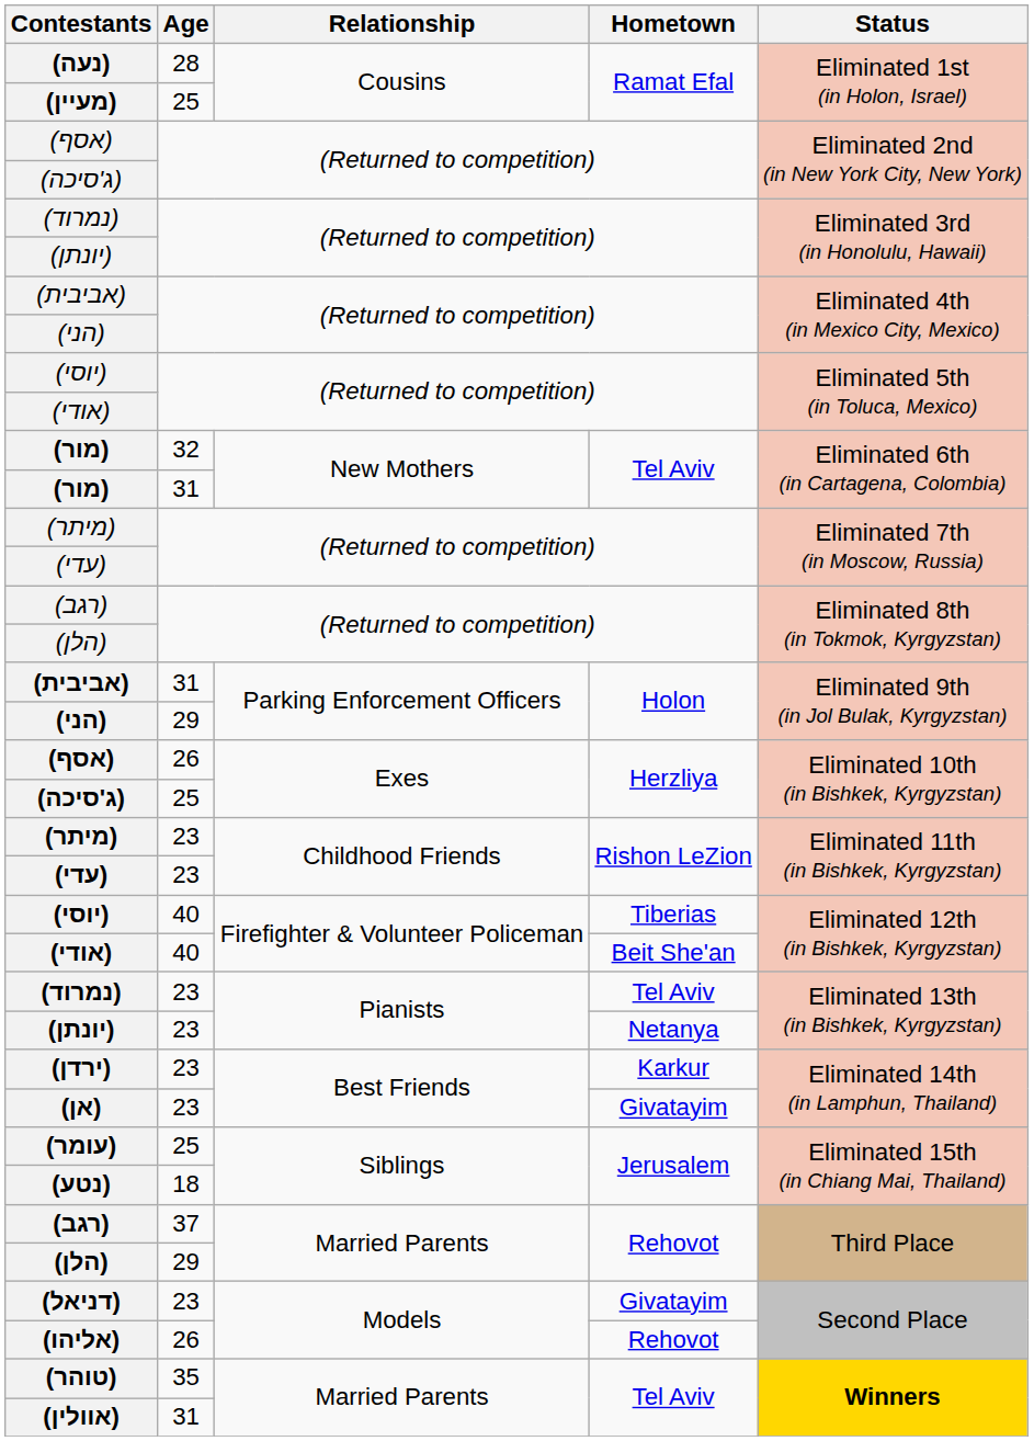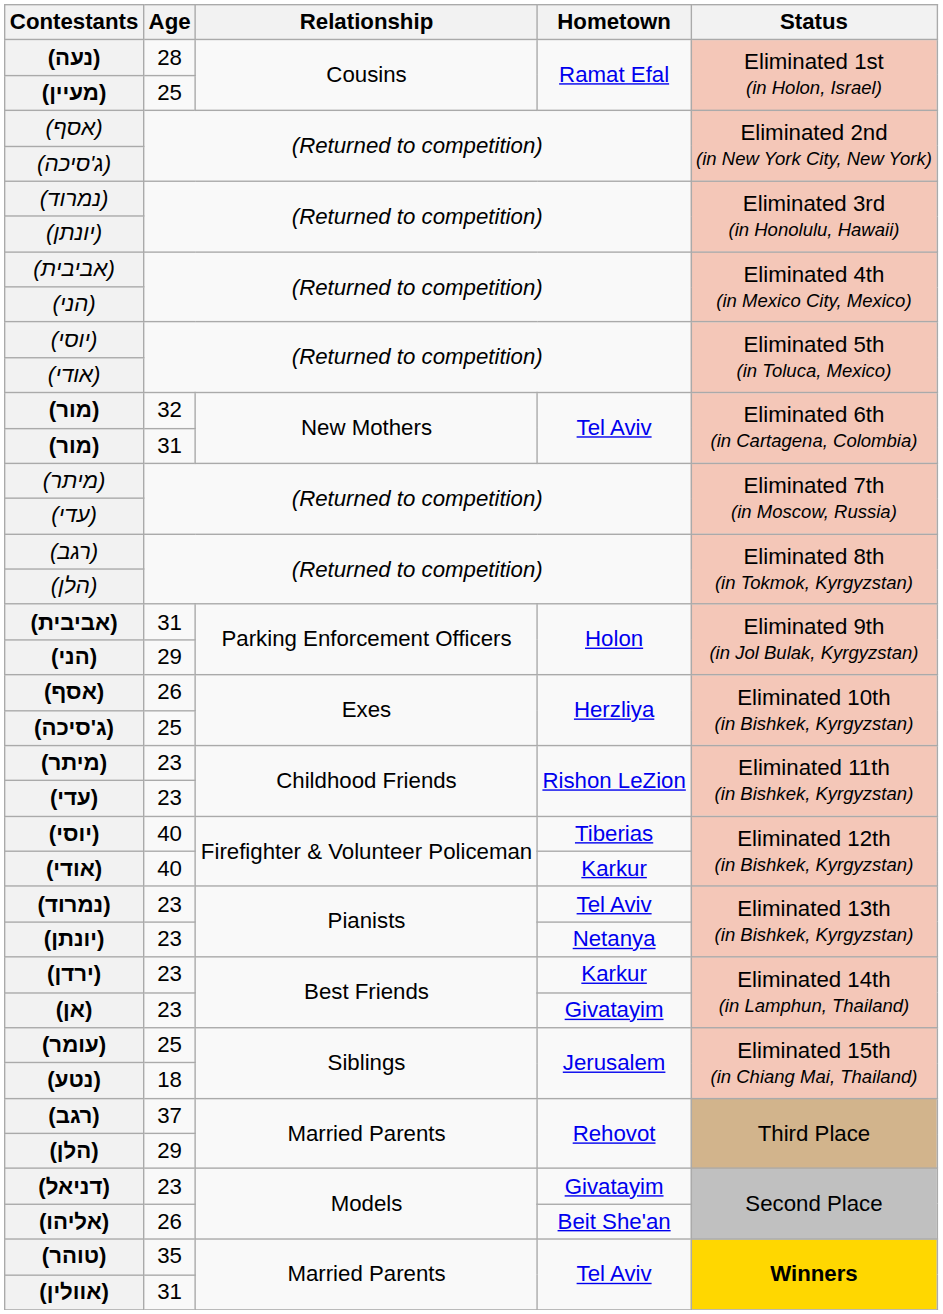(אודי) / 40 | Hometown: Beit She'an -> Karkur
(אליהו) | Hometown: Rehovot -> Beit She'an
